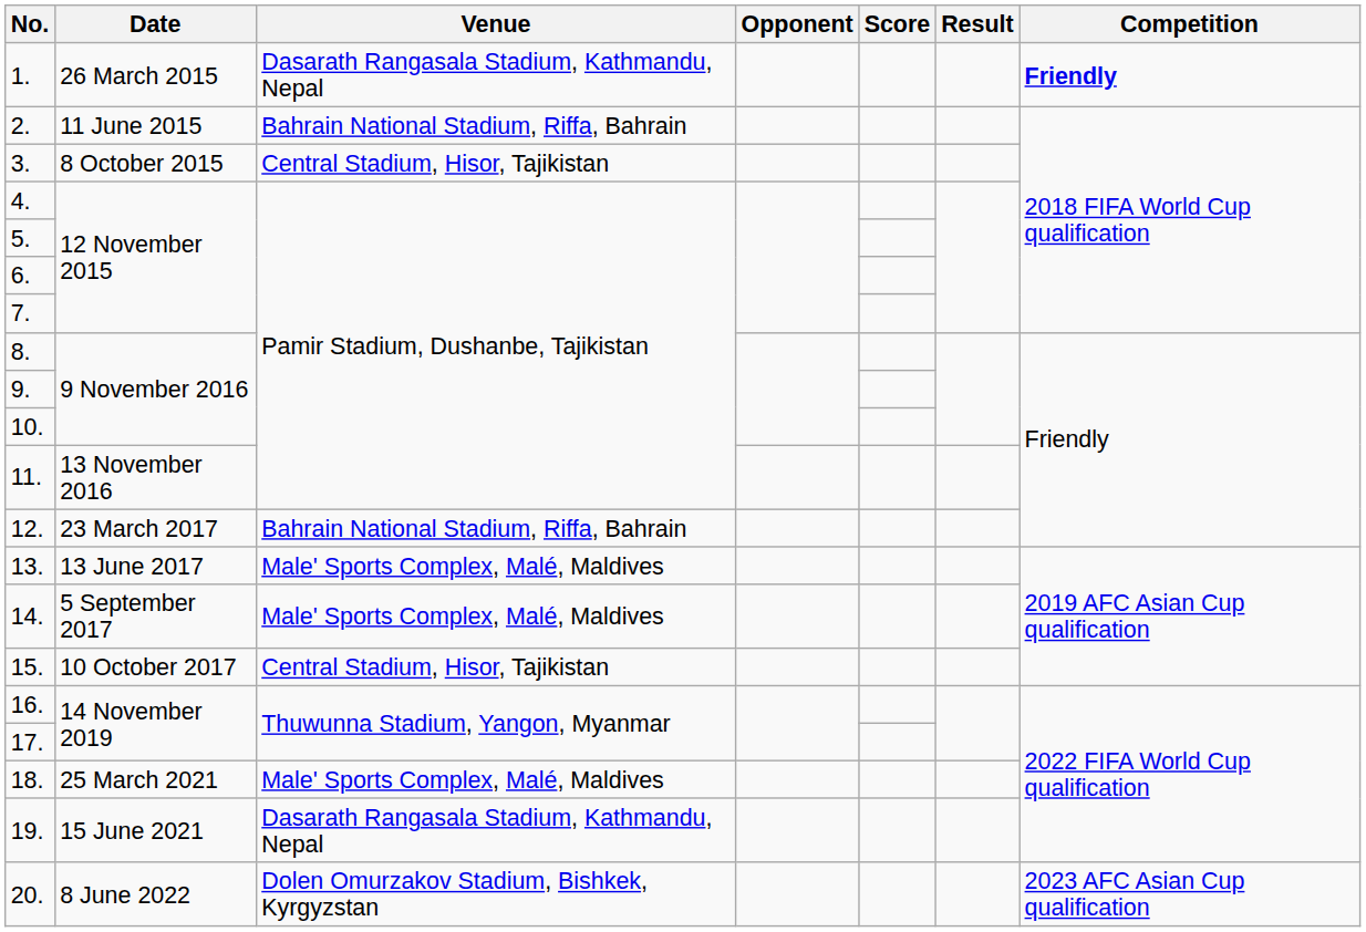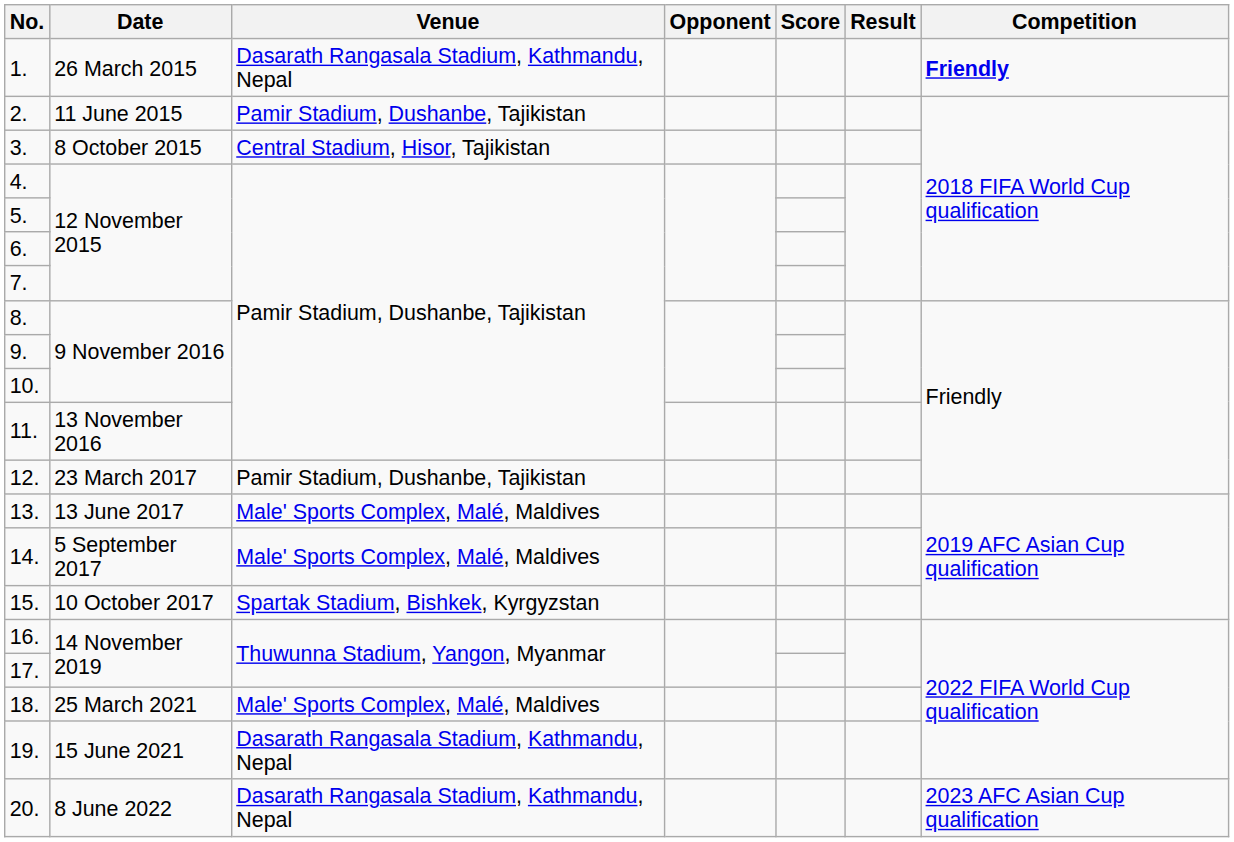2. | Venue: Bahrain National Stadium, Riffa, Bahrain -> Pamir Stadium, Dushanbe, Tajikistan
12. | Venue: Bahrain National Stadium, Riffa, Bahrain -> Pamir Stadium, Dushanbe, Tajikistan
15. | Venue: Central Stadium, Hisor, Tajikistan -> Spartak Stadium, Bishkek, Kyrgyzstan
20. | Venue: Dolen Omurzakov Stadium, Bishkek, Kyrgyzstan -> Dasarath Rangasala Stadium, Kathmandu, Nepal
